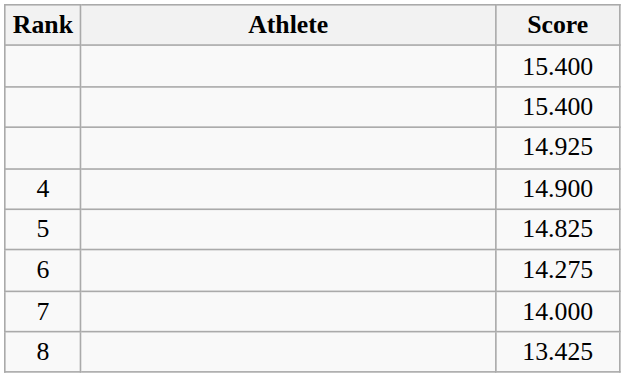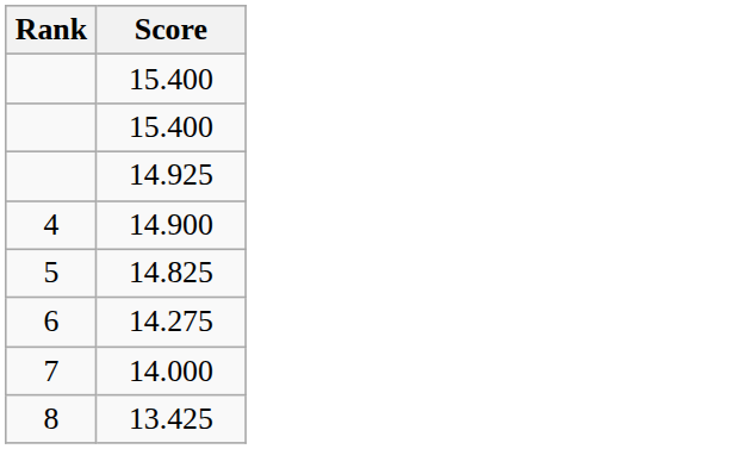- column: Athlete
